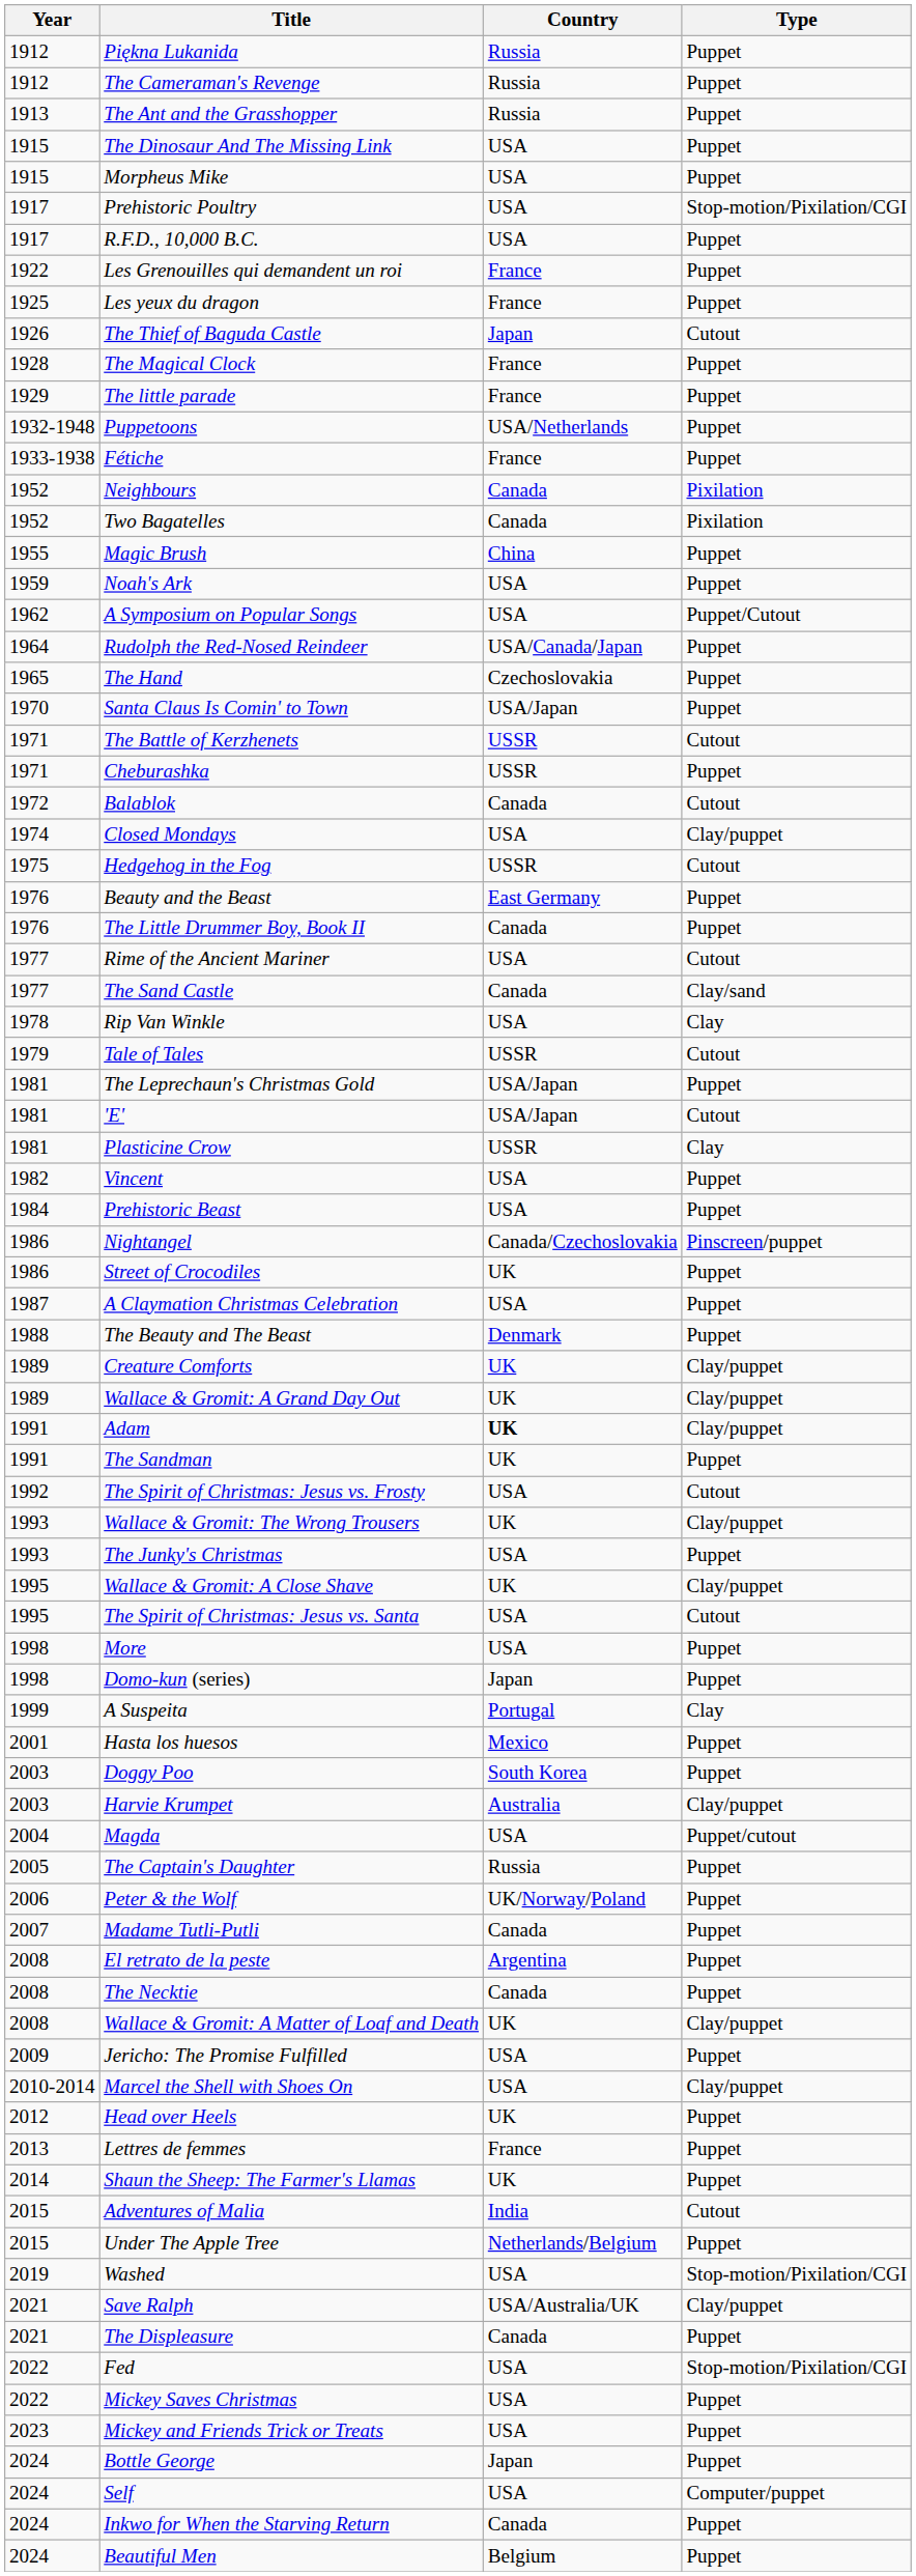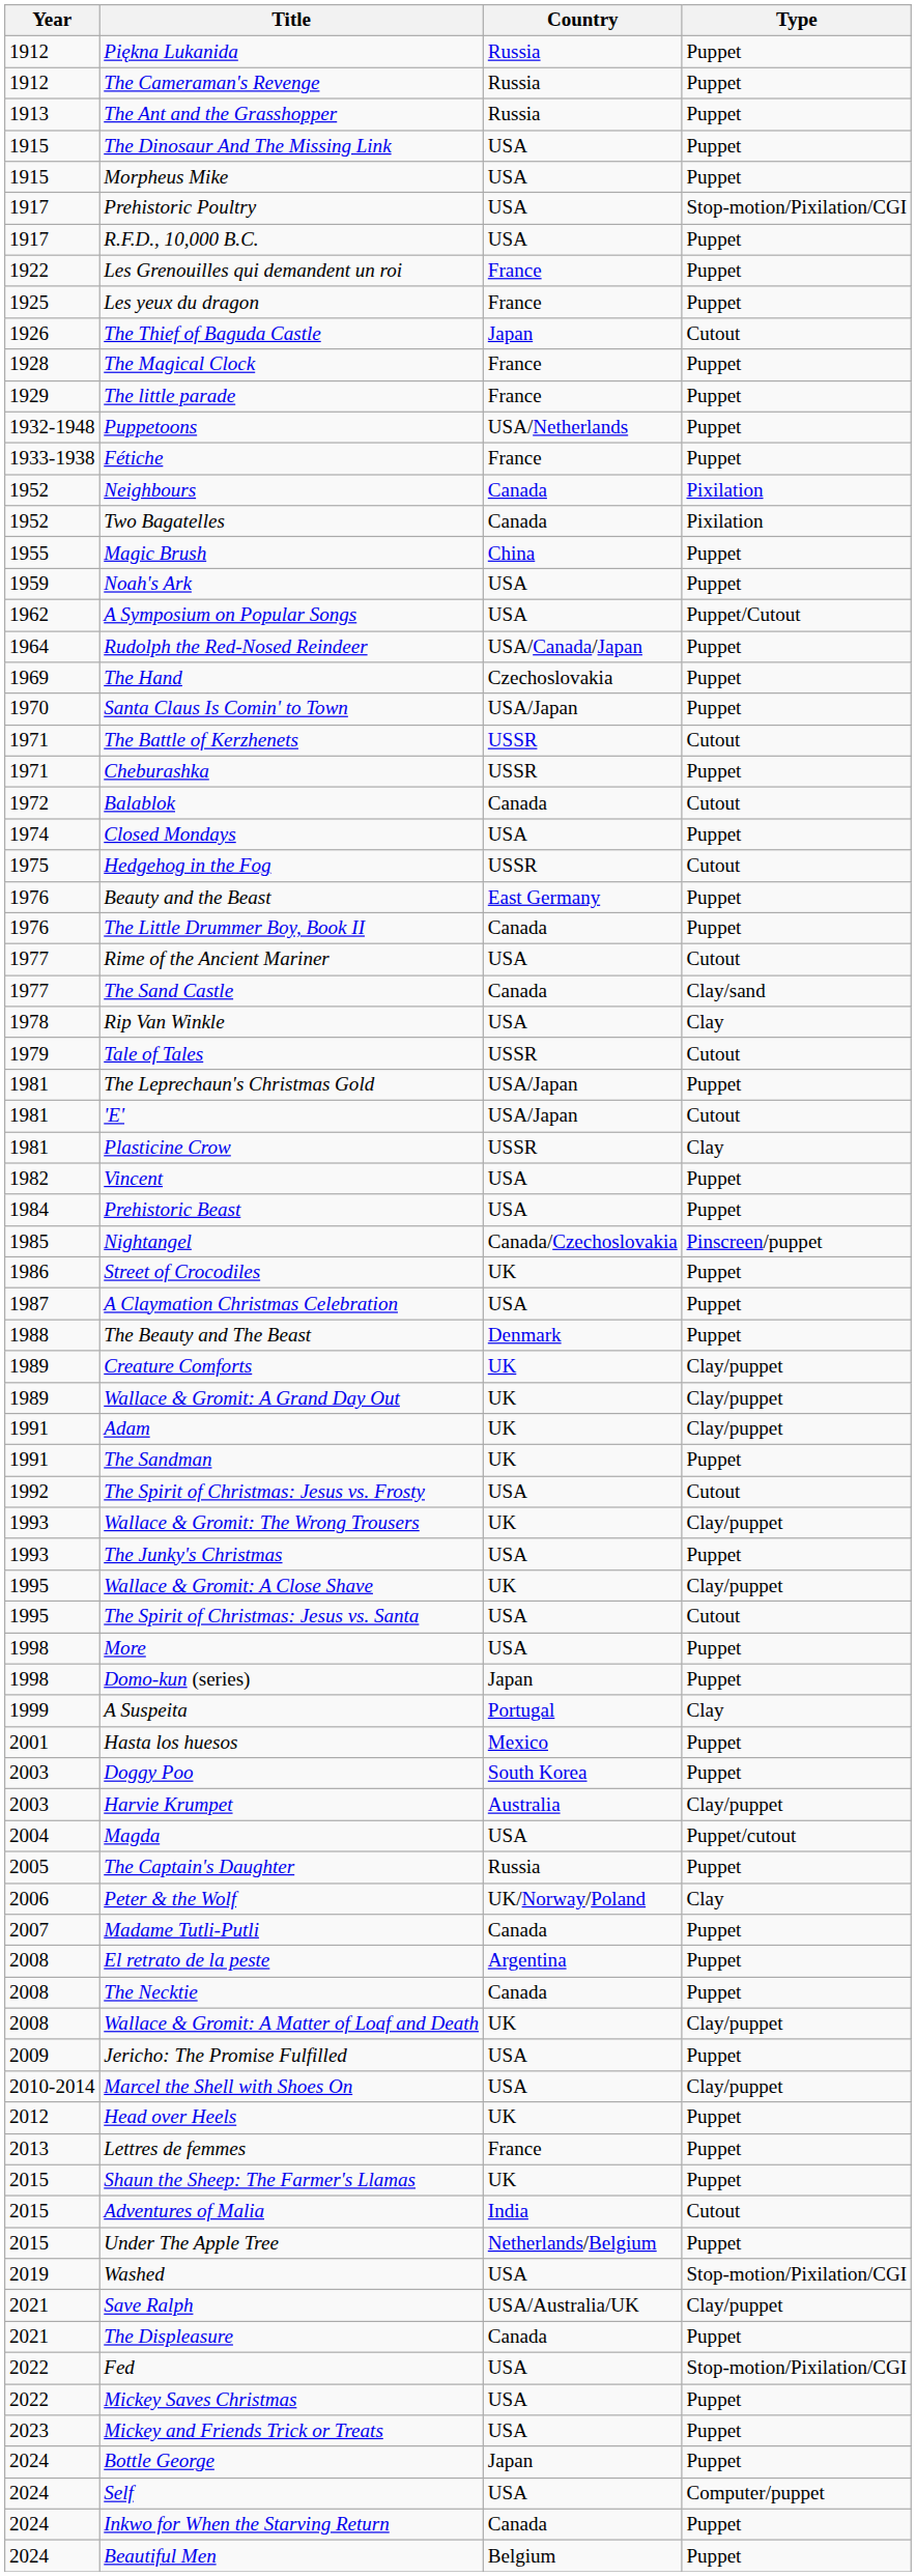The Hand | Year: 1965 -> 1969
Closed Mondays | Type: Clay/puppet -> Puppet
Nightangel | Year: 1986 -> 1985
Adam | Country: bold -> normal
Peter & the Wolf | Type: Puppet -> Clay
Shaun the Sheep: The Farmer's Llamas | Year: 2014 -> 2015
